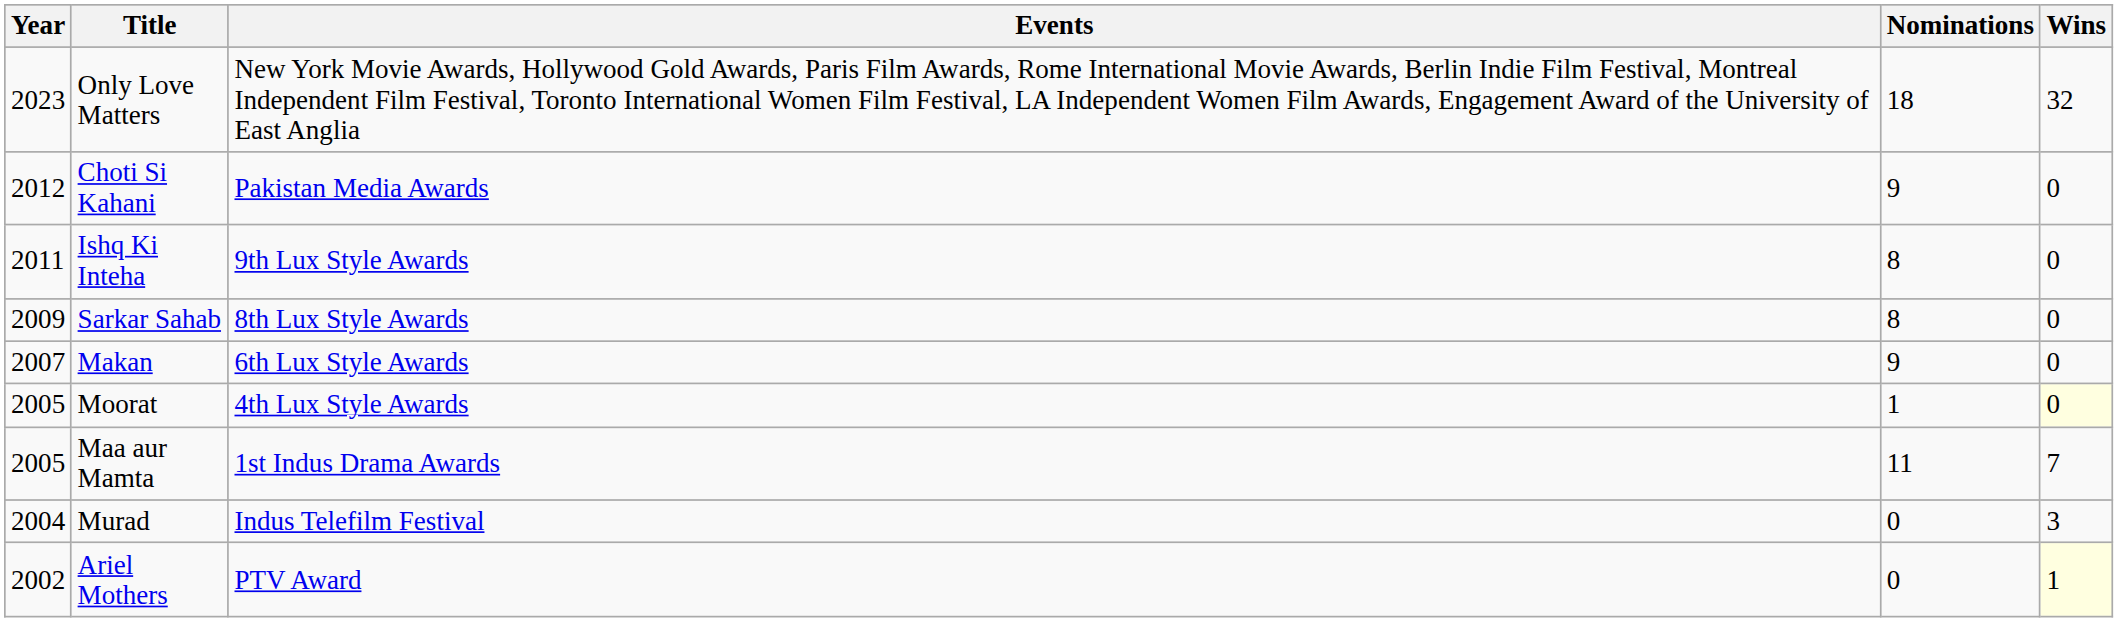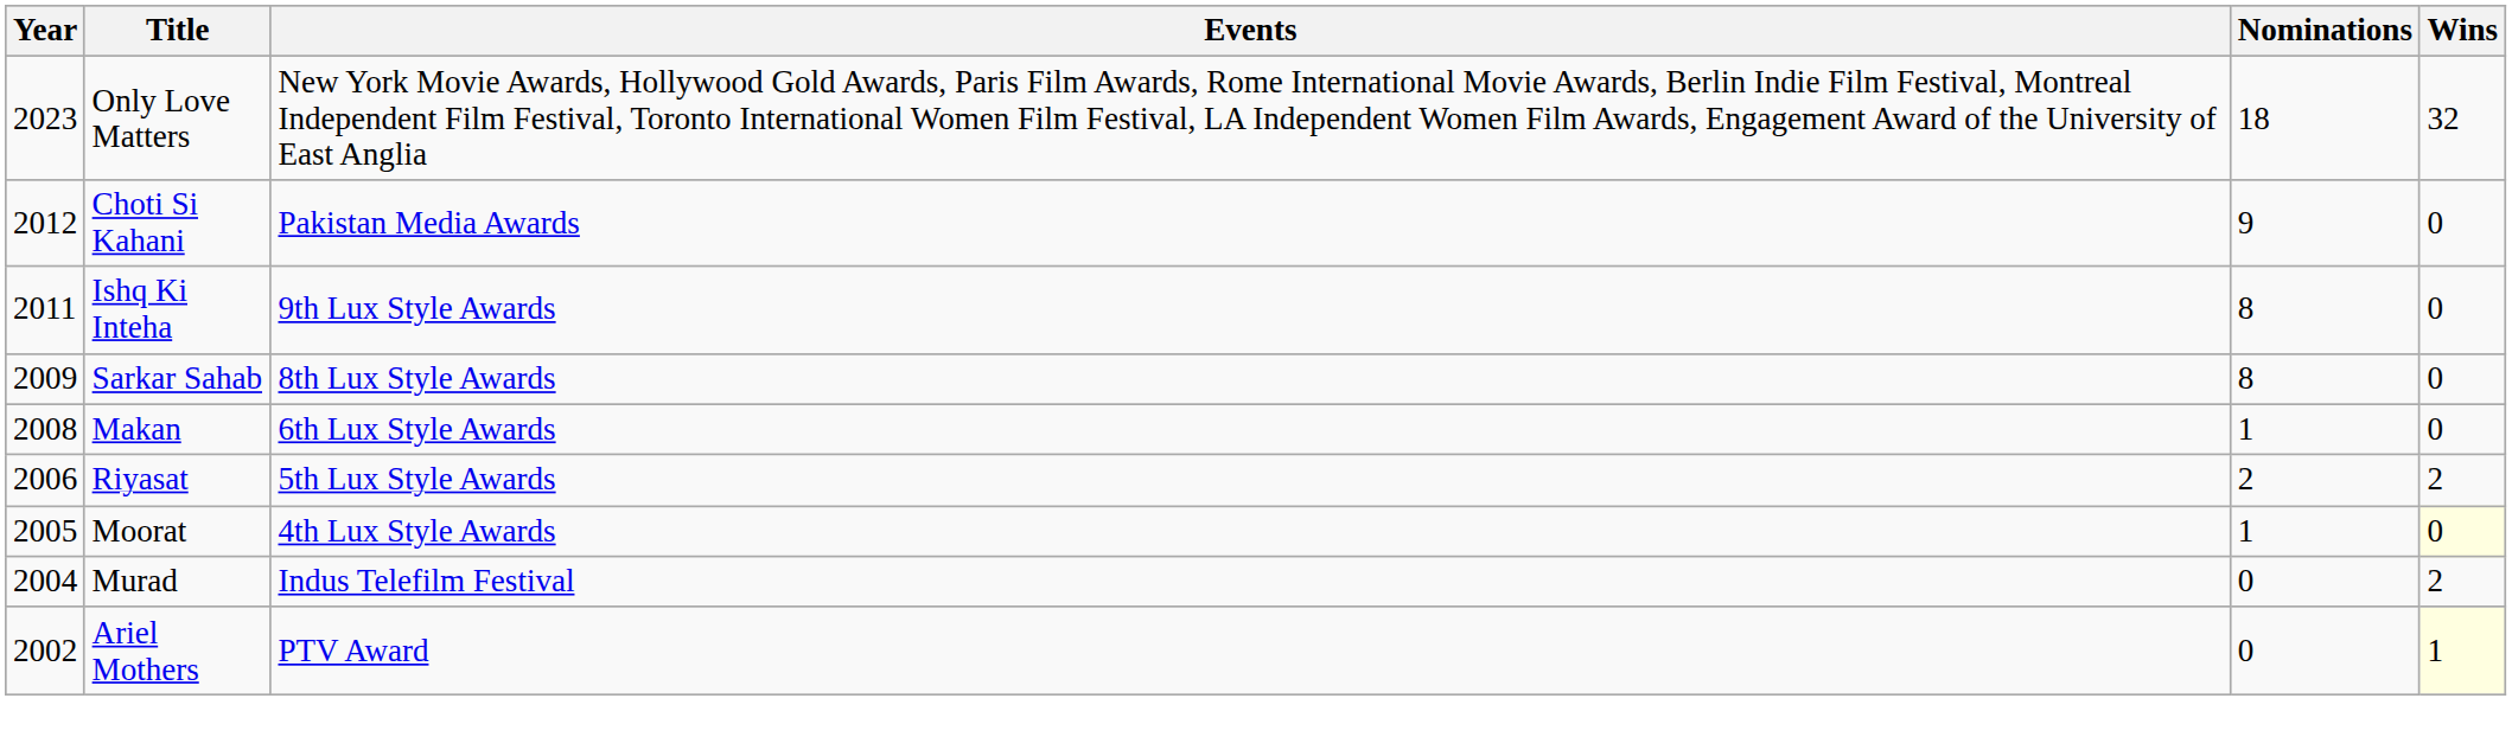Makan | Year: 2007 -> 2008
Makan | Nominations: 9 -> 1
+ row: 2006 | Riyasat | 5th Lux Style Awards | 2 | 2
- row: 2005 | Maa aur Mamta | 1st Indus Drama Awards | 11 | 7
Murad | Wins: 3 -> 2
